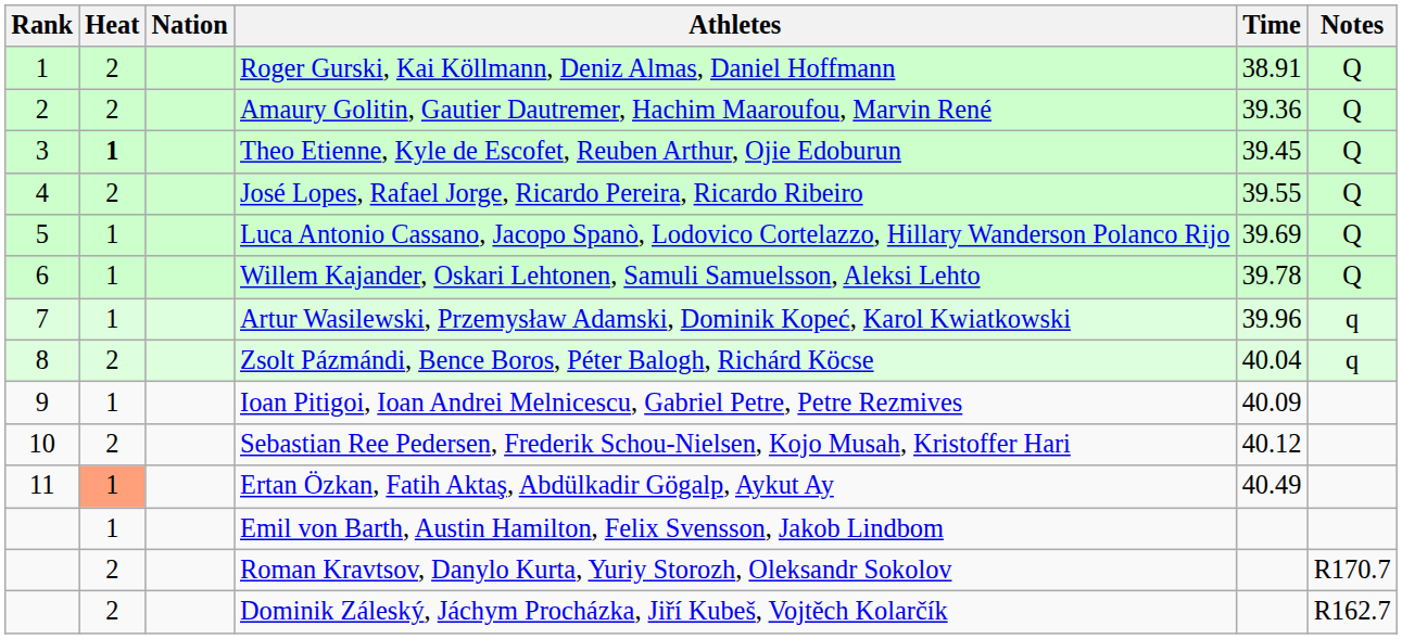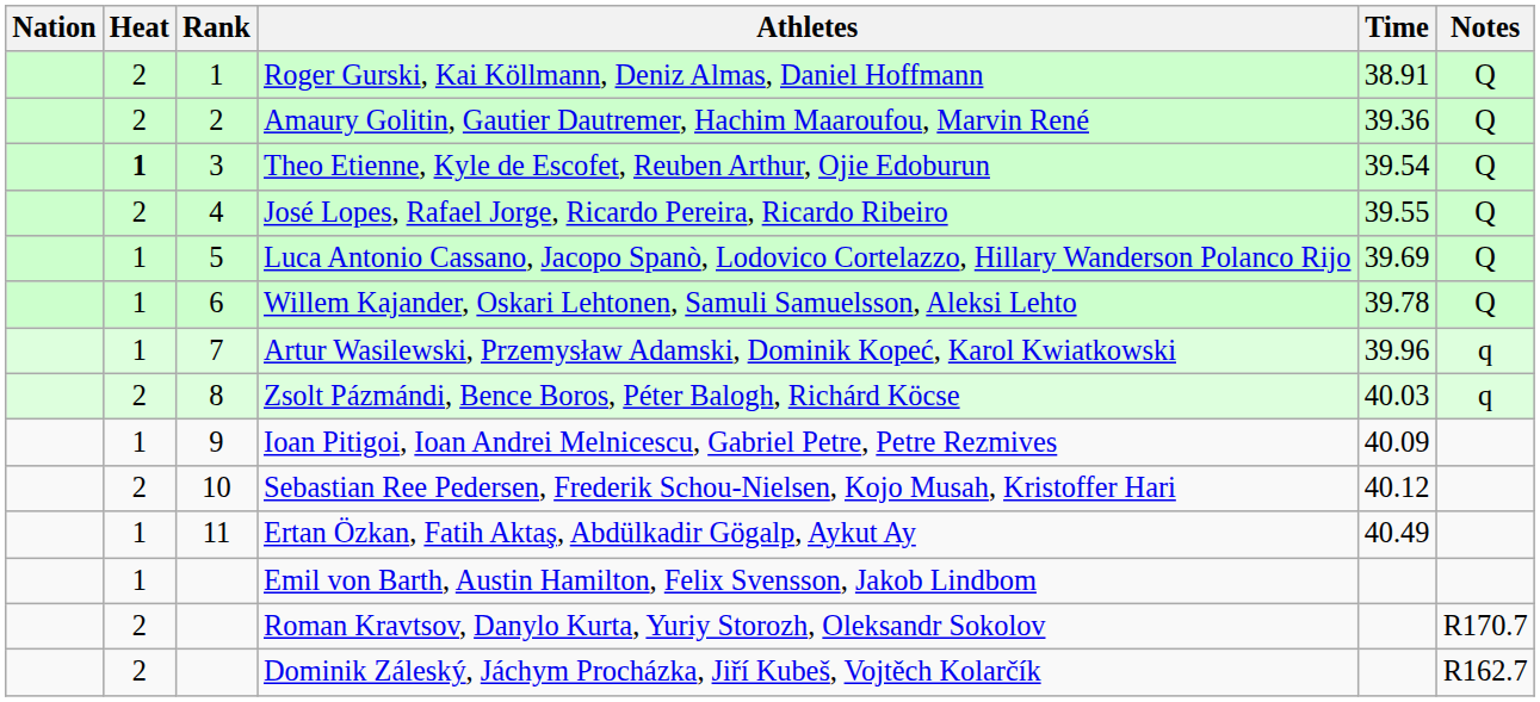columns swapped: Rank <-> Nation
Theo Etienne, Kyle de Escofet, Reuben Arthur, Ojie Edoburun | Time: 39.45 -> 39.54
Zsolt Pázmándi, Bence Boros, Péter Balogh, Richárd Köcse | Time: 40.04 -> 40.03
Ertan Özkan, Fatih Aktaş, Abdülkadir Gögalp, Aykut Ay | Heat: lightsalmon background -> no background
